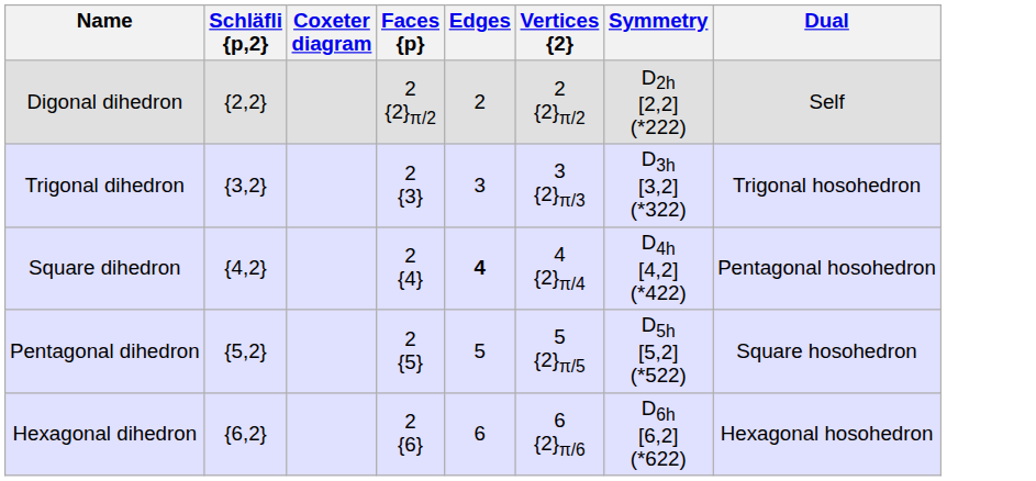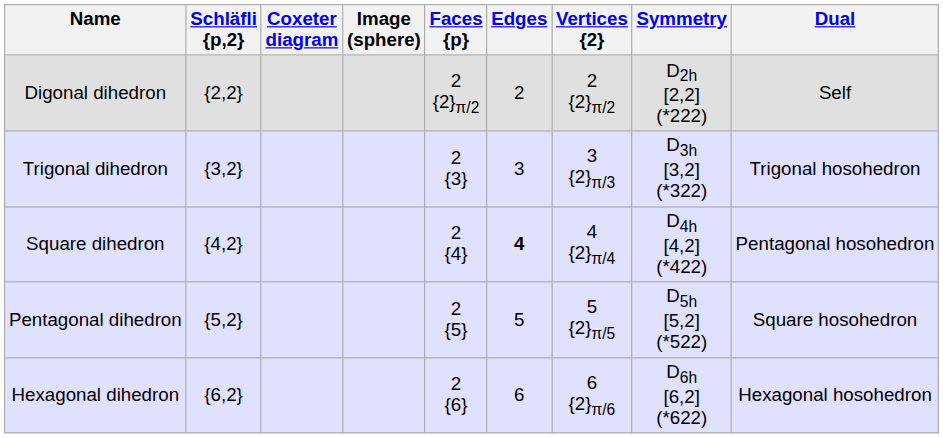+ column: Image (sphere)
